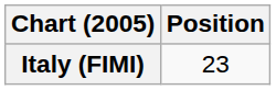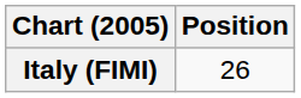Italy (FIMI) | Position: 23 -> 26
